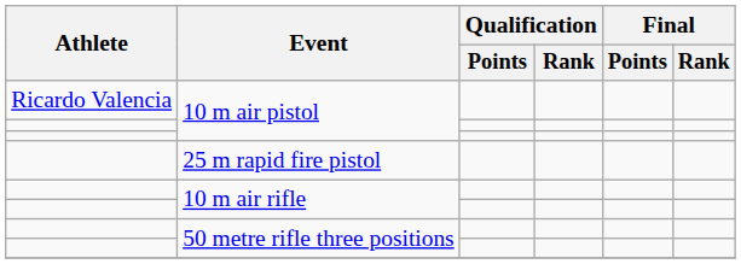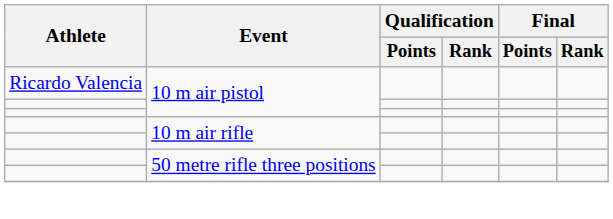- row: 25 m rapid fire pistol
